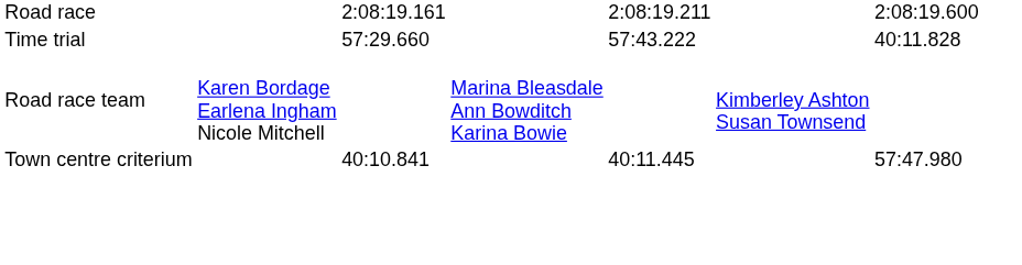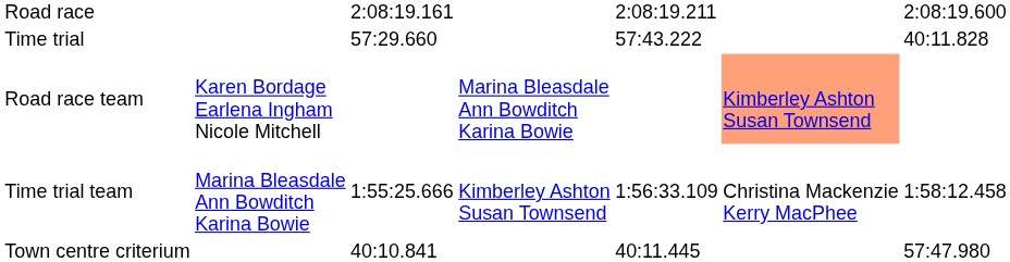Road race team | column 6: no background -> lightsalmon background
+ row: Time trial team | Marina Bleasdale Ann Bowditch Karina Bowie | 1:55:25.666 | Kimberley Ashton Susan Townsend | 1:56:33.109 | Christina Mackenzie Kerry MacPhee | 1:58:12.458
